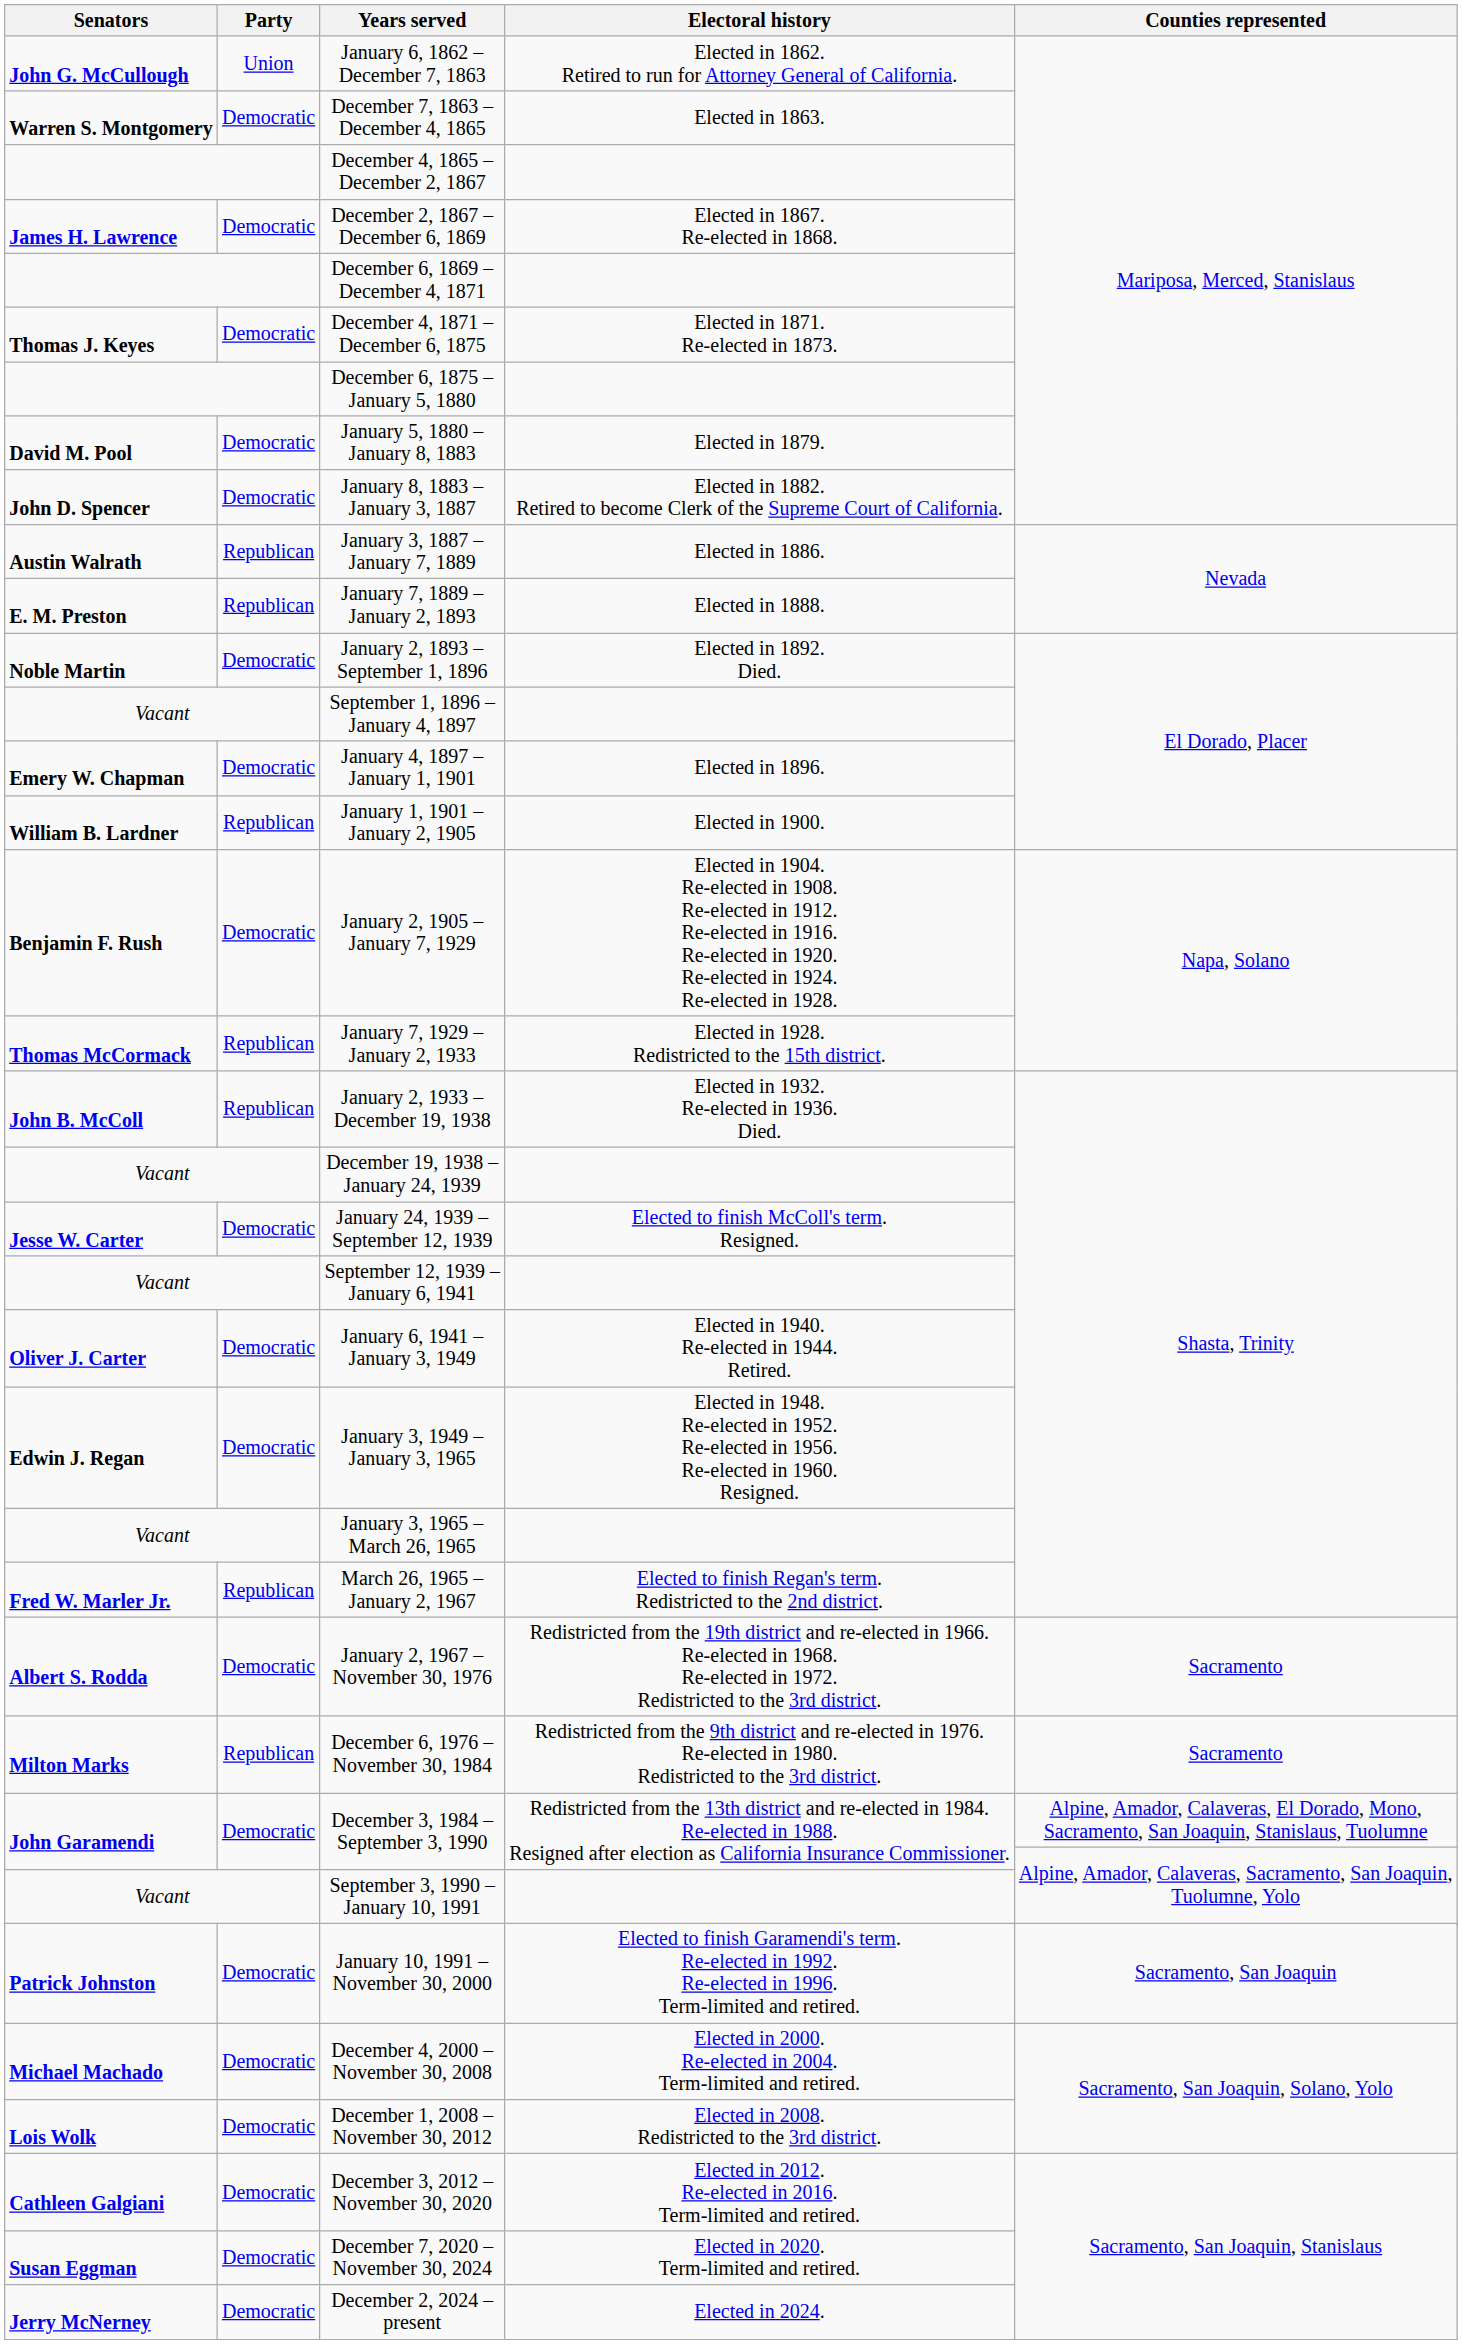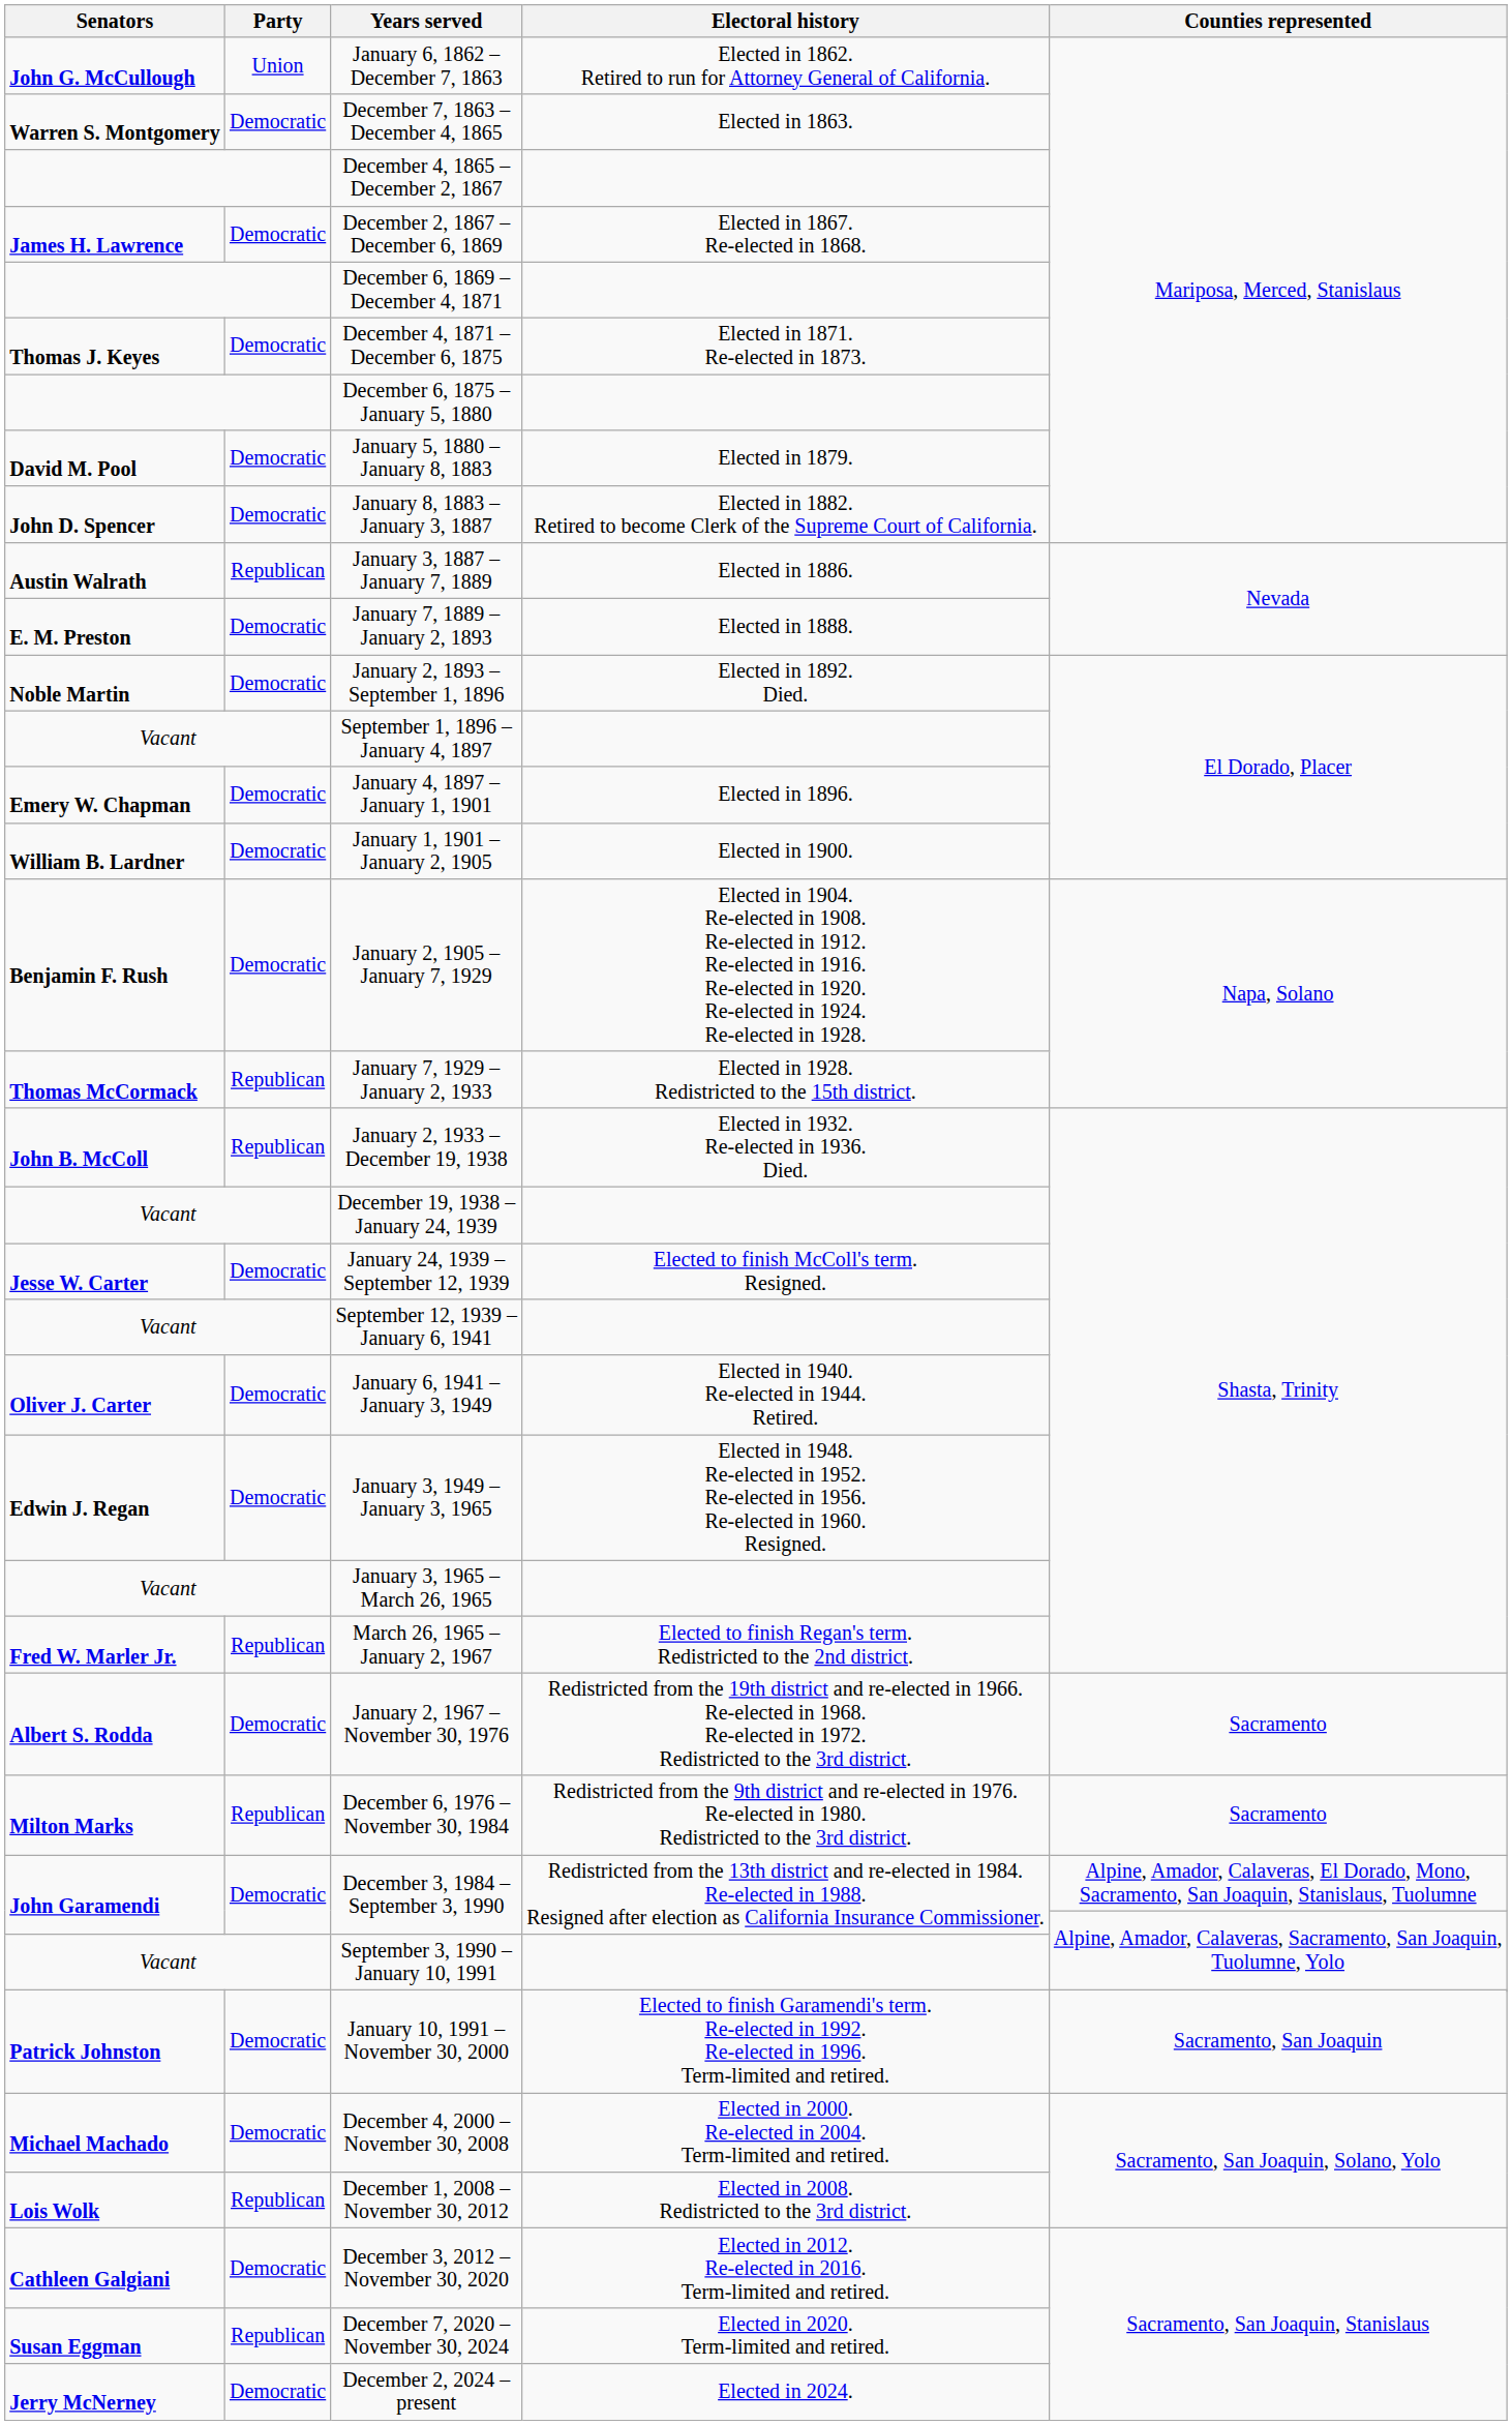January 7, 1889 – January 2, 1893 | Party: Republican -> Democratic
January 1, 1901 – January 2, 1905 | Party: Republican -> Democratic
December 1, 2008 – November 30, 2012 | Party: Democratic -> Republican
December 7, 2020 – November 30, 2024 | Party: Democratic -> Republican
